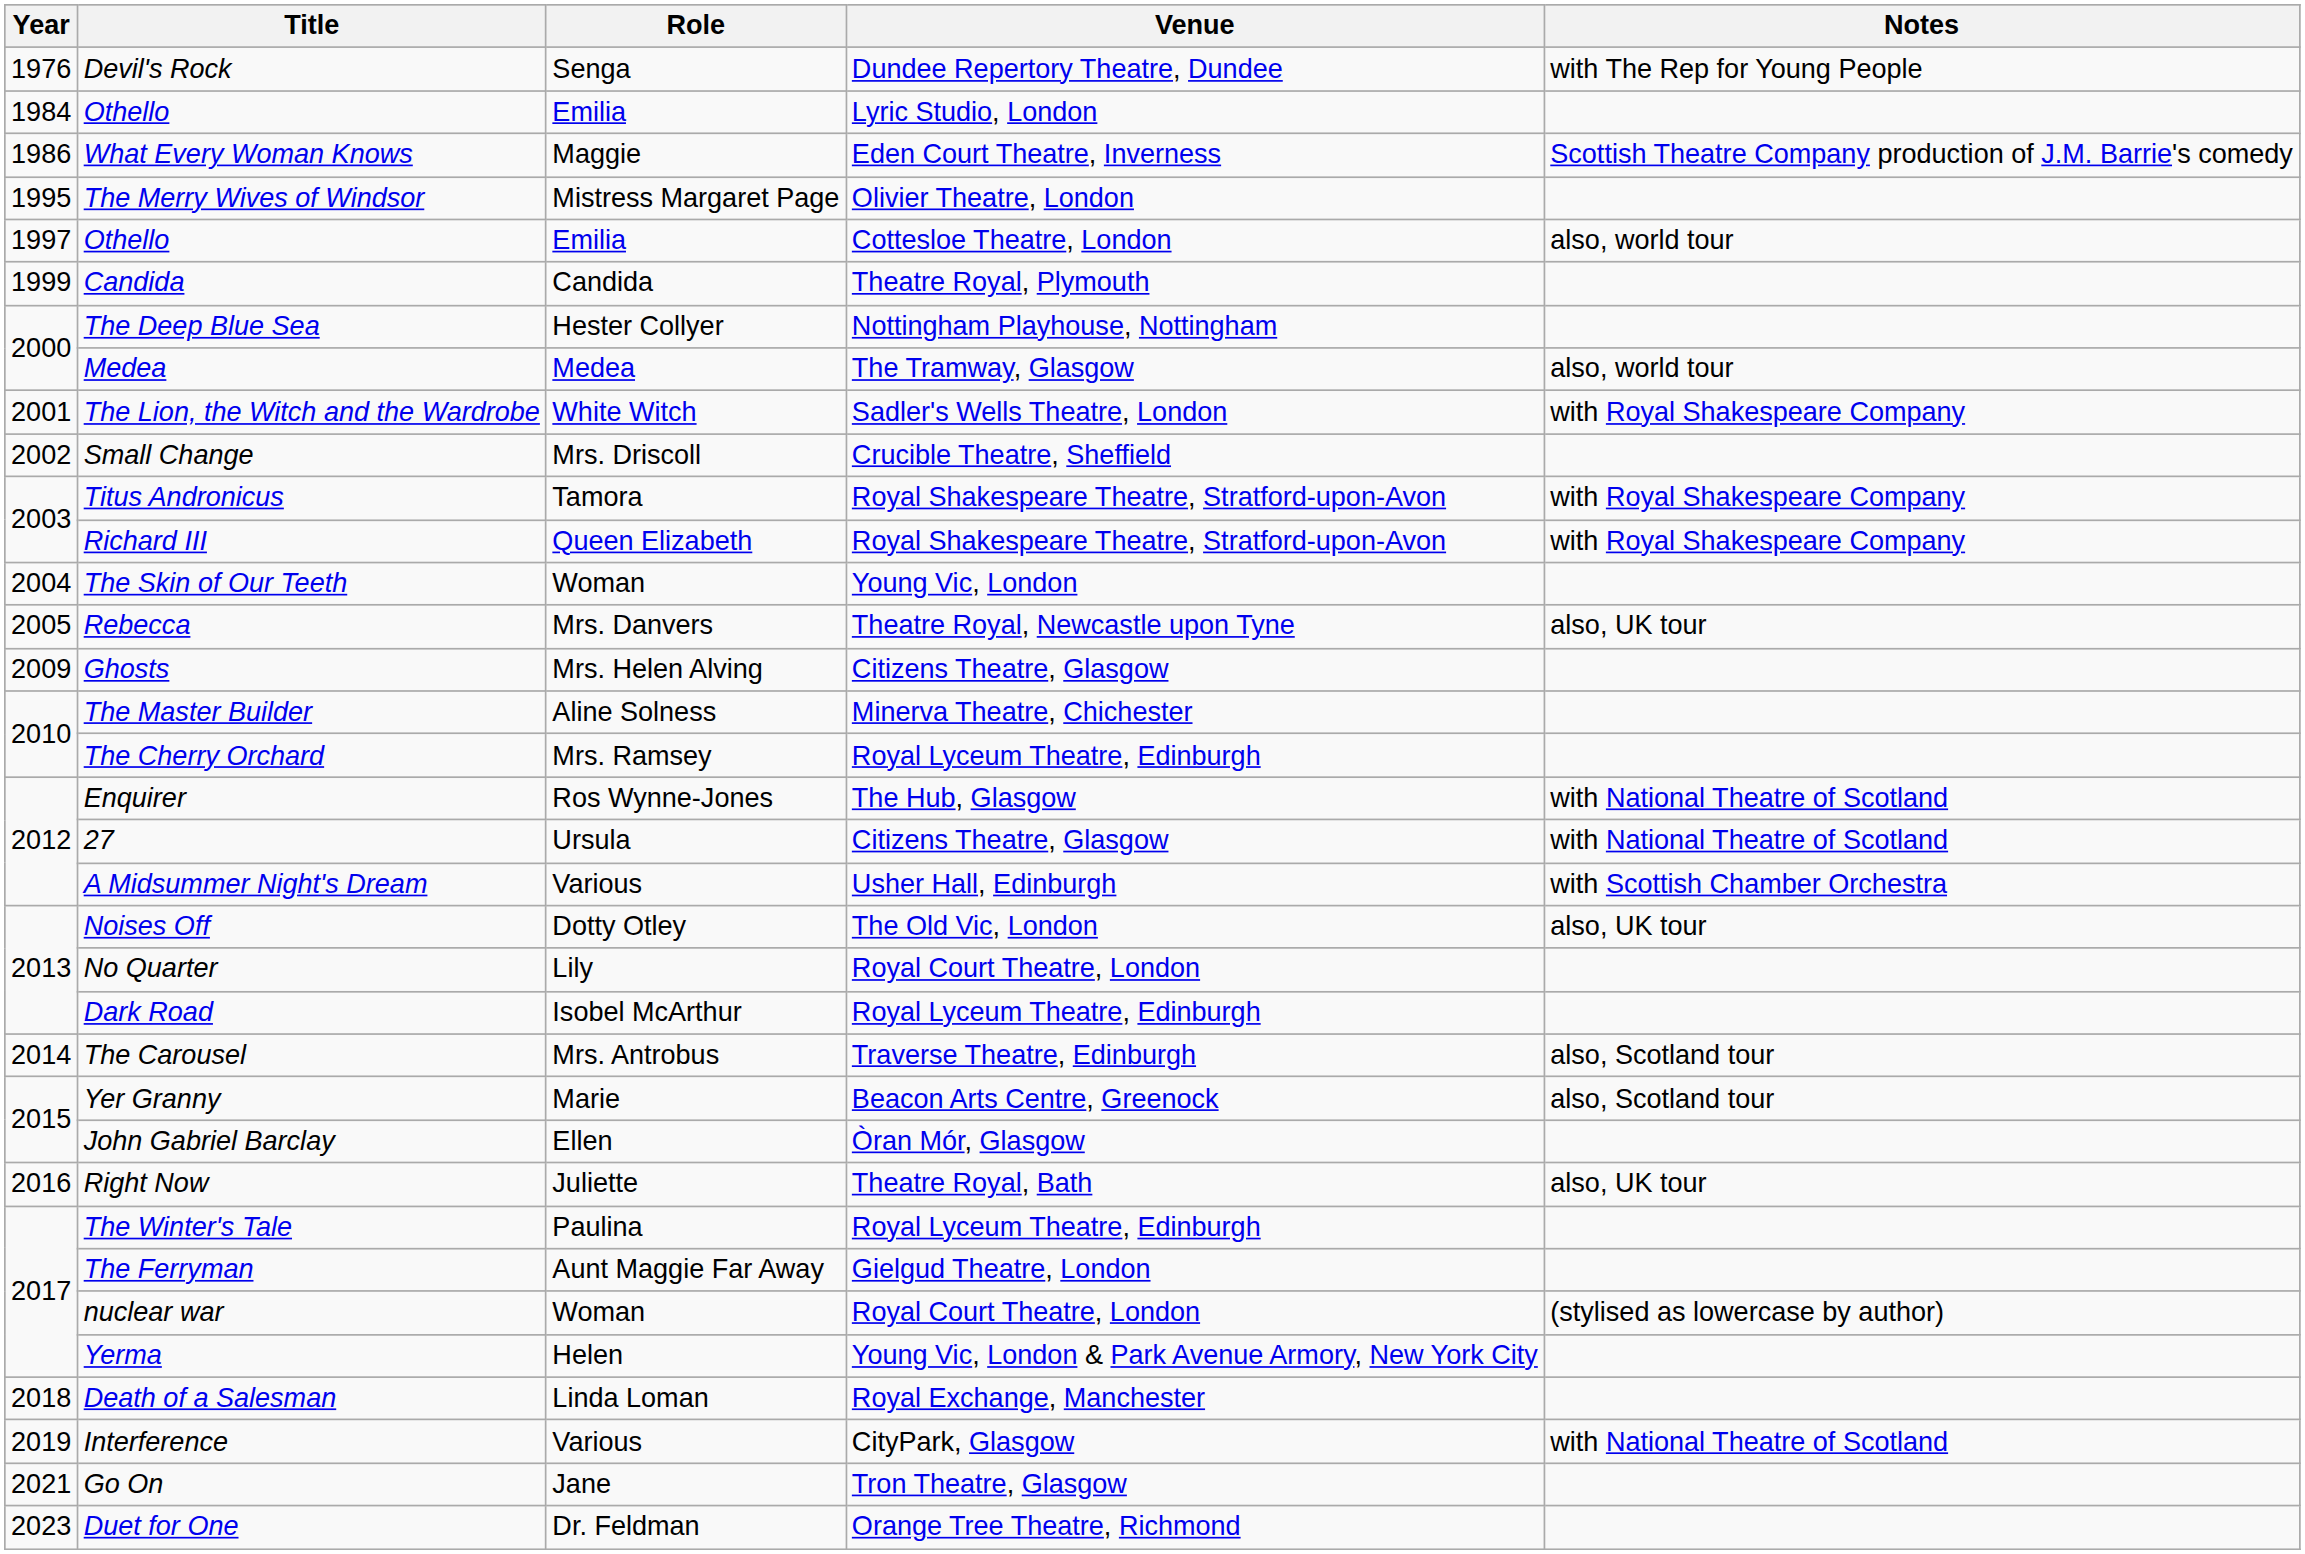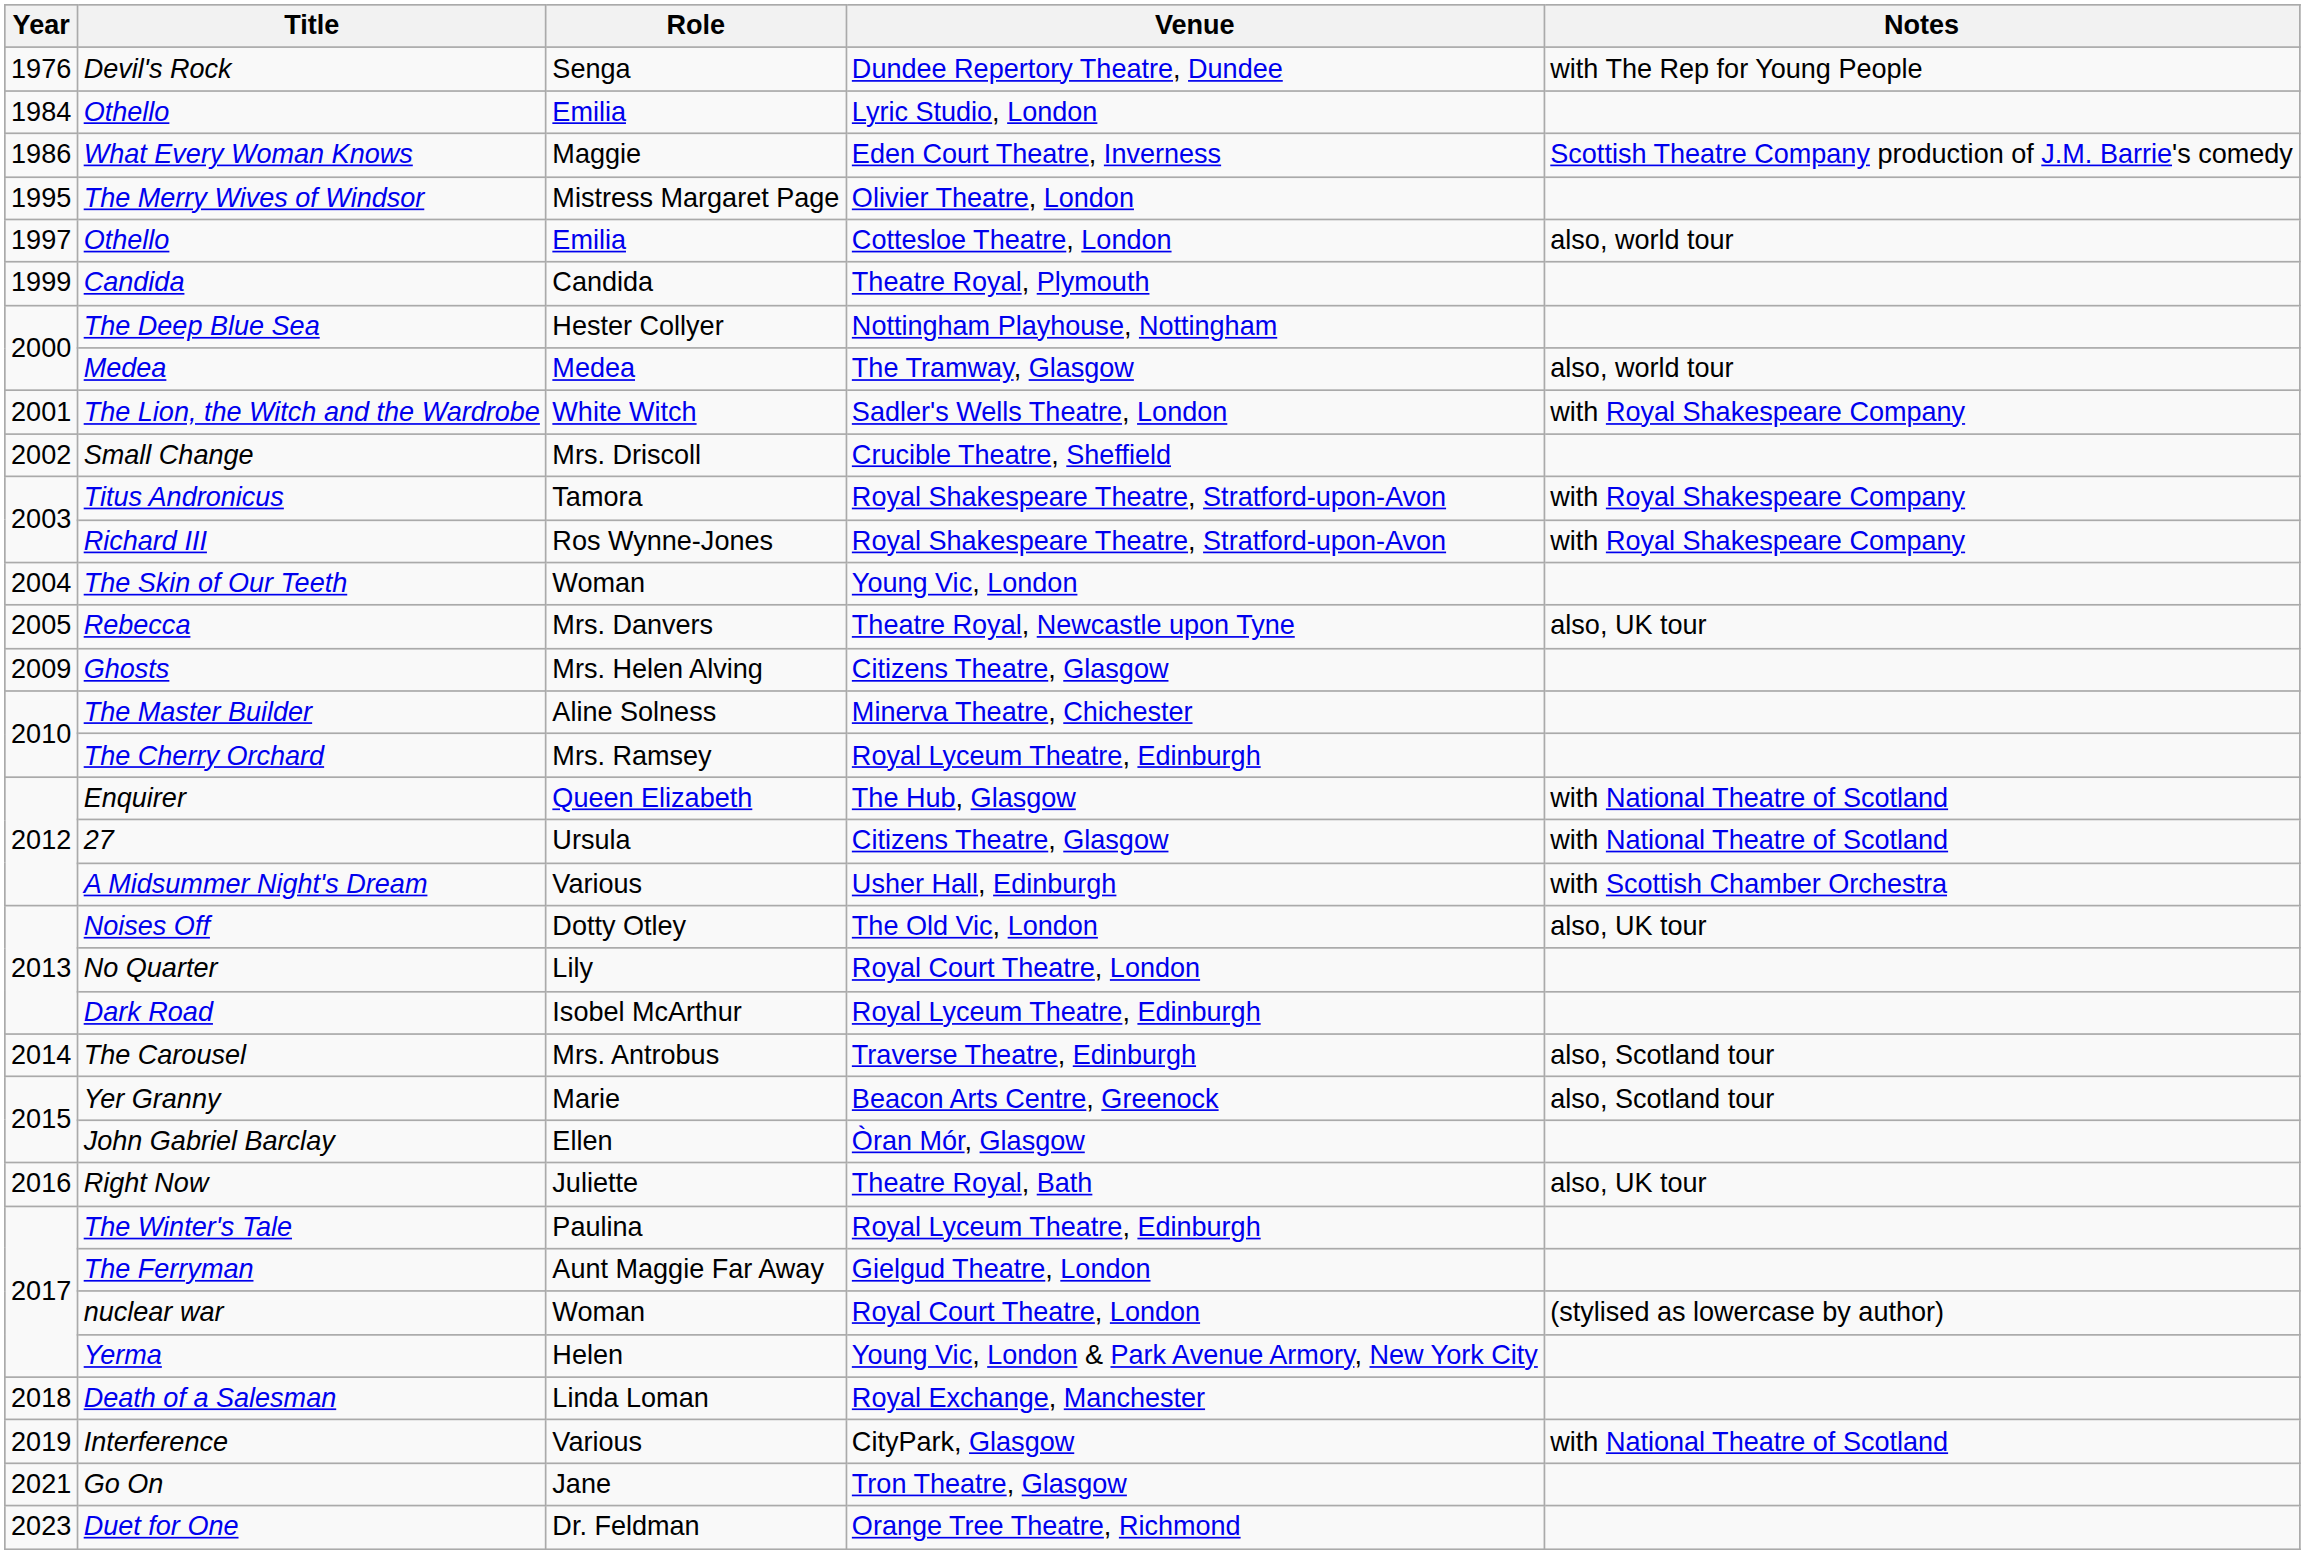Richard III | Role: Queen Elizabeth -> Ros Wynne-Jones
Enquirer | Role: Ros Wynne-Jones -> Queen Elizabeth
